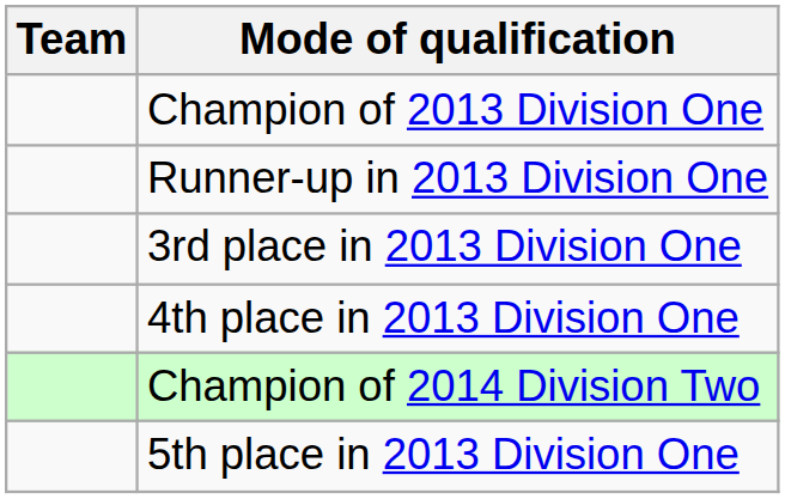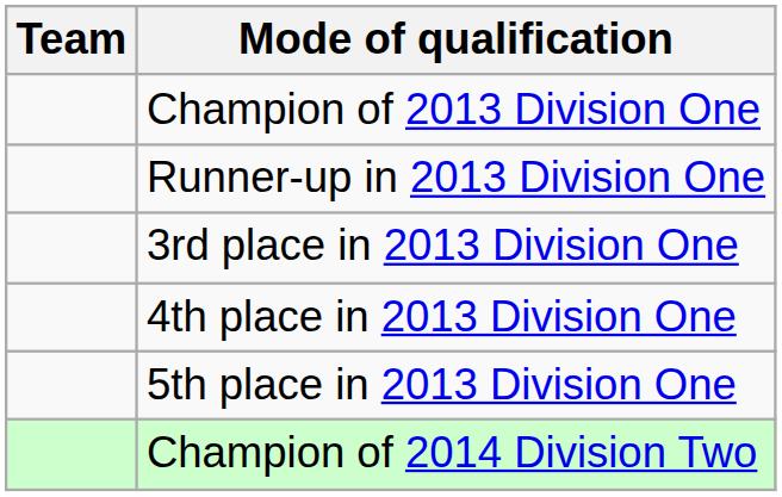rows swapped: 5th place in 2013 Division One <-> Champion of 2014 Division Two
